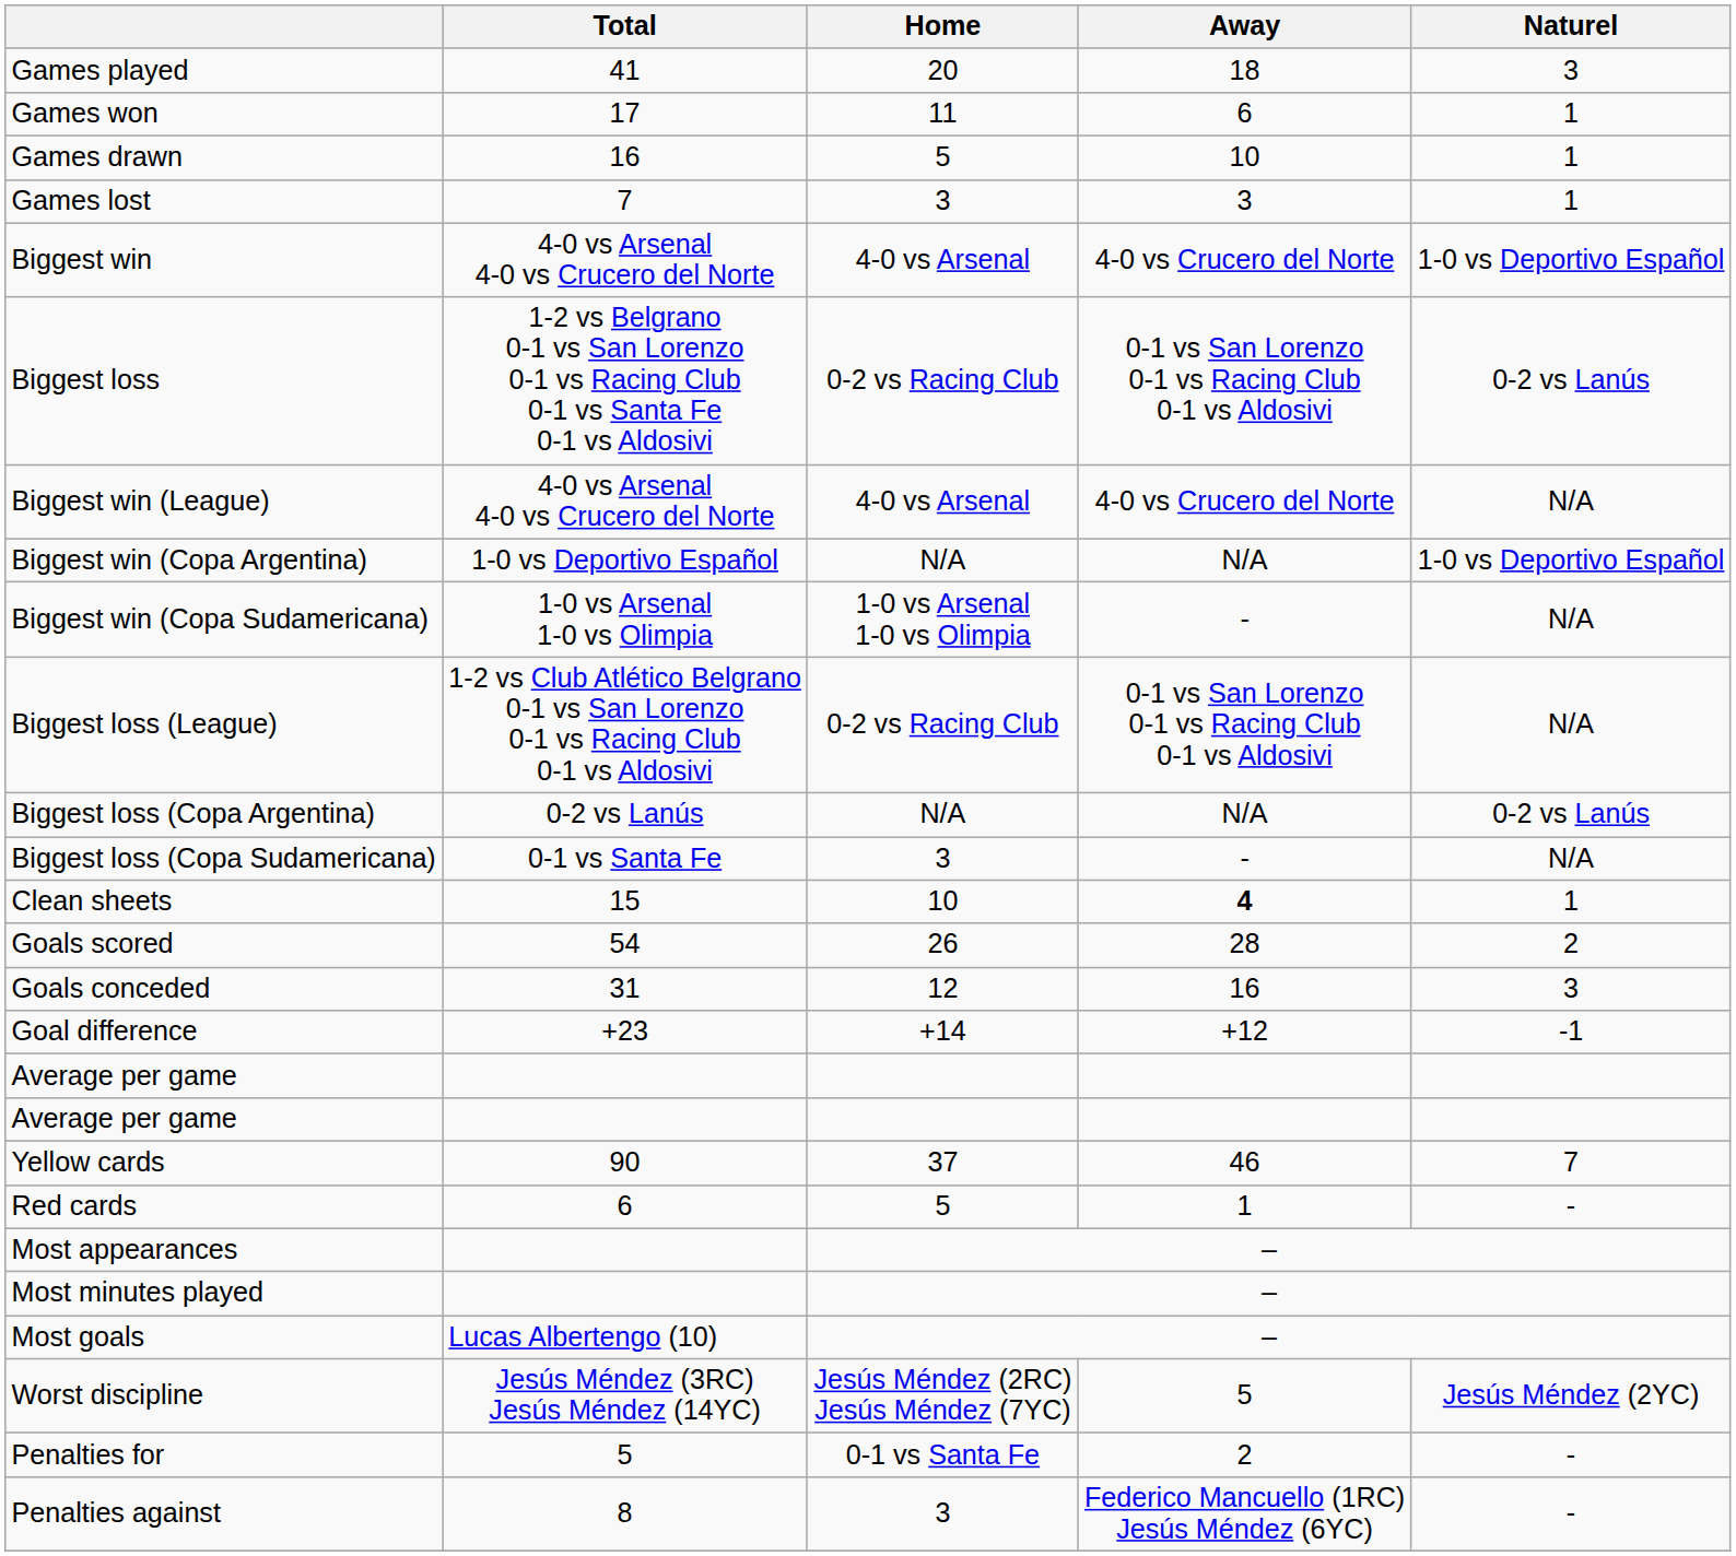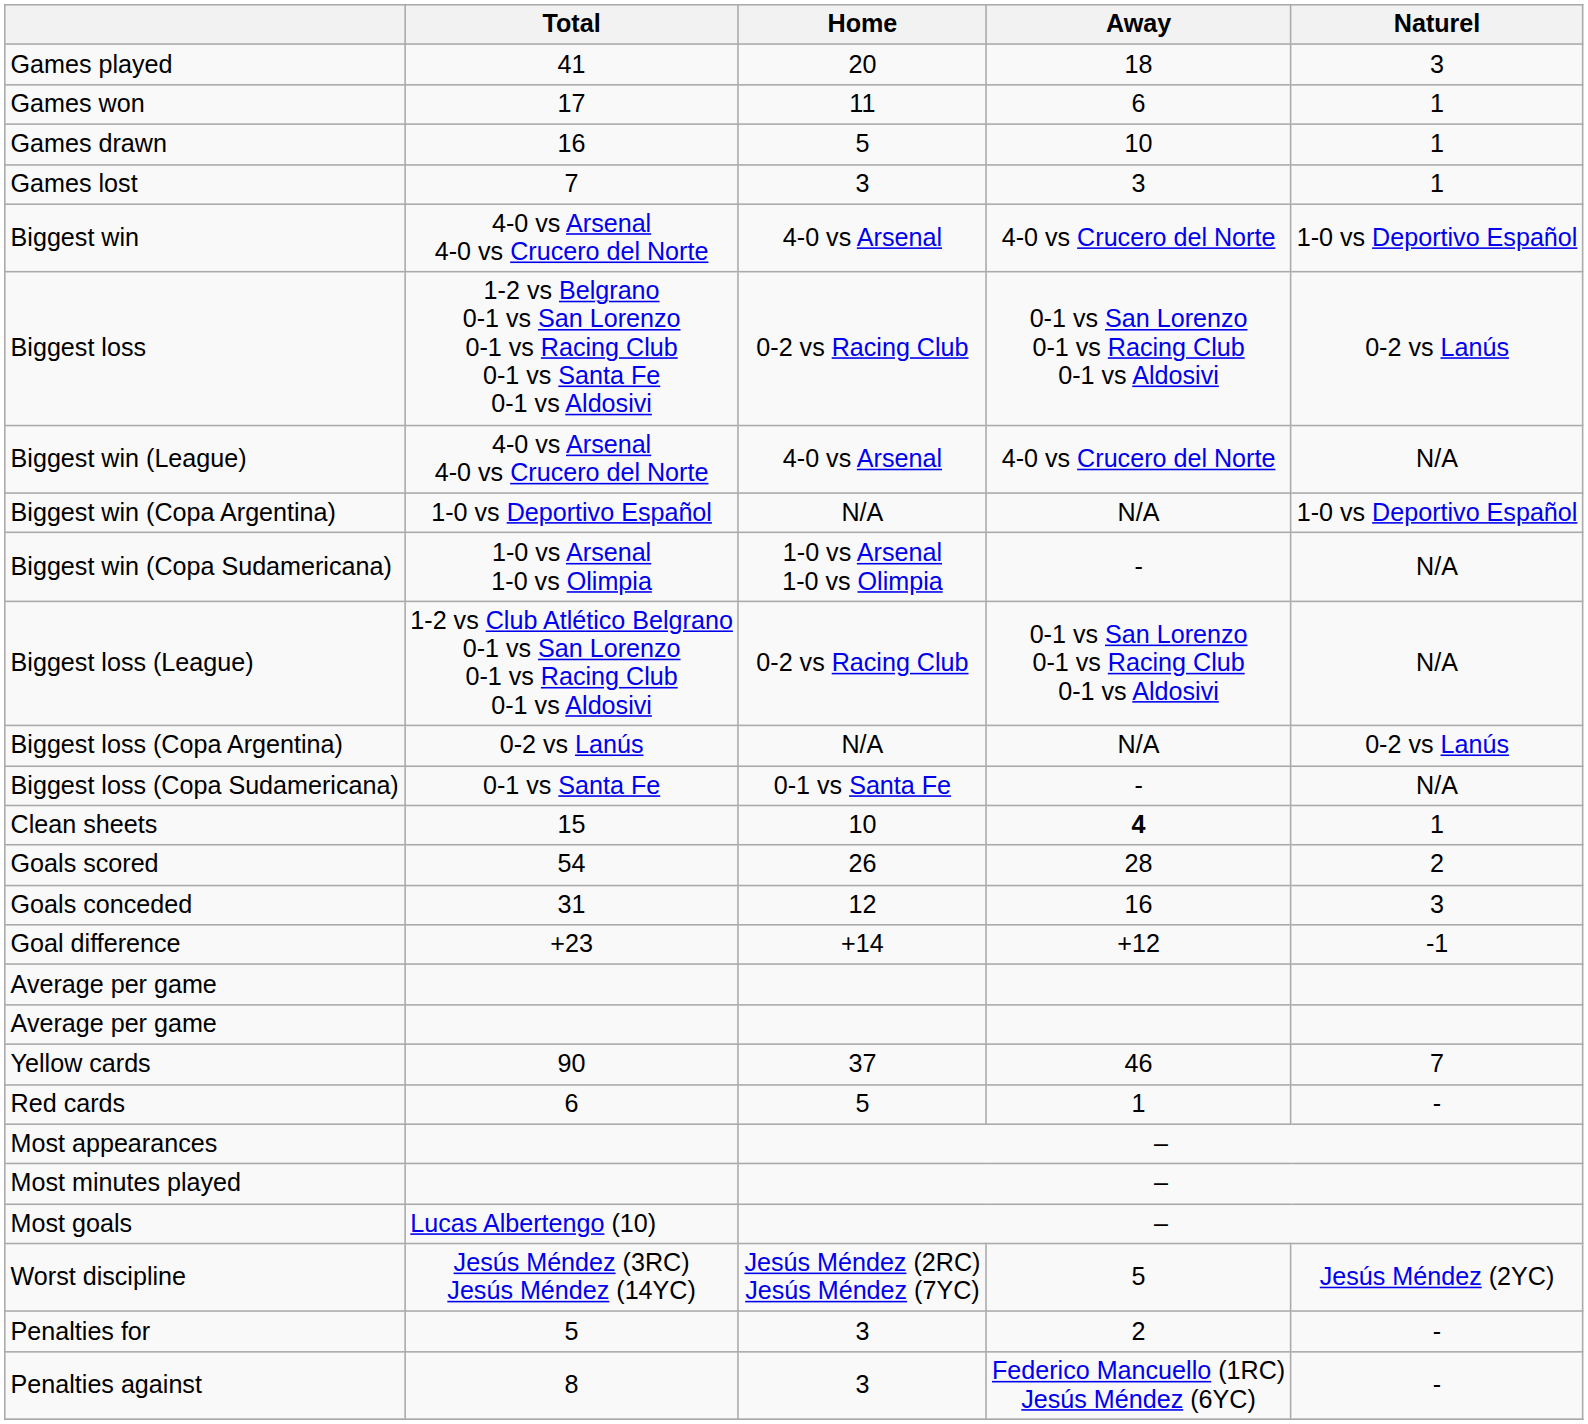Biggest loss (Copa Sudamericana) | Home: 3 -> 0-1 vs Santa Fe
Penalties for | Home: 0-1 vs Santa Fe -> 3
